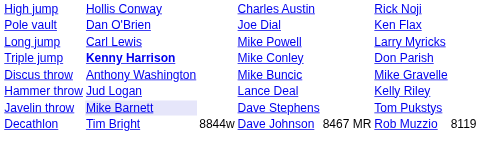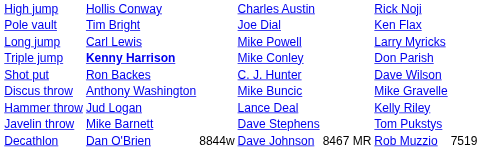Pole vault | column 2: Dan O'Brien -> Tim Bright
+ row: Shot put | Ron Backes | C. J. Hunter | Dave Wilson
Javelin throw | column 2: lavender background -> no background
Decathlon | column 2: Tim Bright -> Dan O'Brien
Decathlon | column 7: 8119 -> 7519
